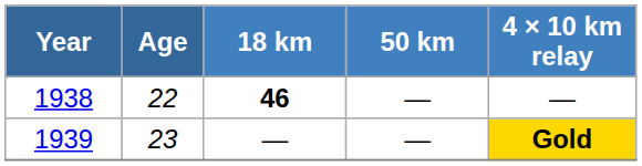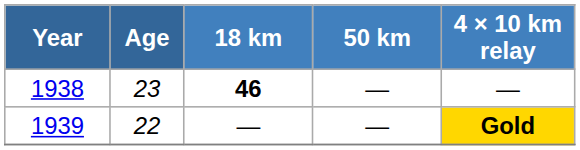1938 | Age: 22 -> 23
1939 | Age: 23 -> 22
